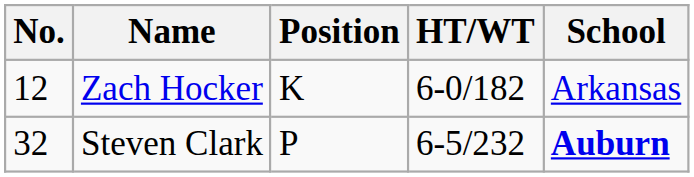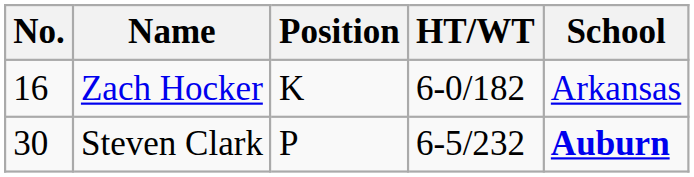Zach Hocker | No.: 12 -> 16
Steven Clark | No.: 32 -> 30
